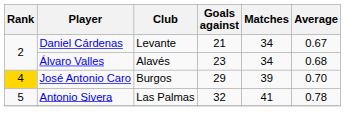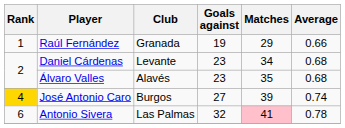+ row: 1 | Raúl Fernández | Granada | 19 | 29 | 0.66
Daniel Cárdenas | Goals against: 21 -> 23
Daniel Cárdenas | Average: 0.67 -> 0.68
Álvaro Valles | Matches: 34 -> 35
José Antonio Caro | Goals against: 29 -> 27
José Antonio Caro | Average: 0.70 -> 0.74
Antonio Sivera | Rank: 5 -> 6
Antonio Sivera | Matches: no background -> pink background
